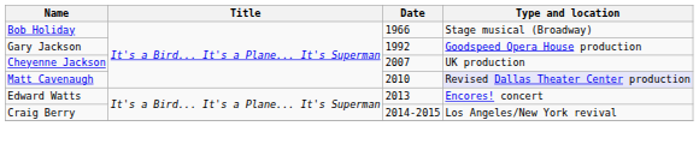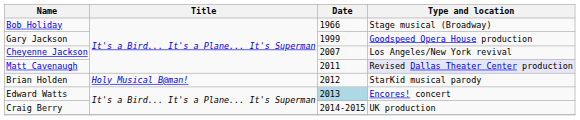Gary Jackson | Date: 1992 -> 1999
Cheyenne Jackson | Type and location: UK production -> Los Angeles/New York revival
Matt Cavenaugh | Date: 2010 -> 2011
+ row: Brian Holden | Holy Musical B@man! | 2012 | StarKid musical parody
Edward Watts | Date: no background -> lightblue background
Craig Berry | Type and location: Los Angeles/New York revival -> UK production
